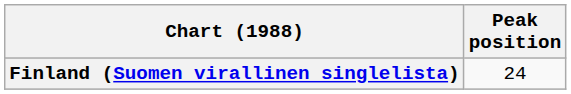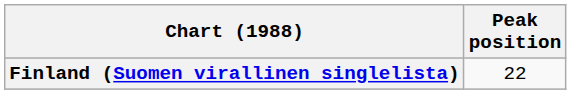Finland (Suomen virallinen singlelista) | Peak position: 24 -> 22
